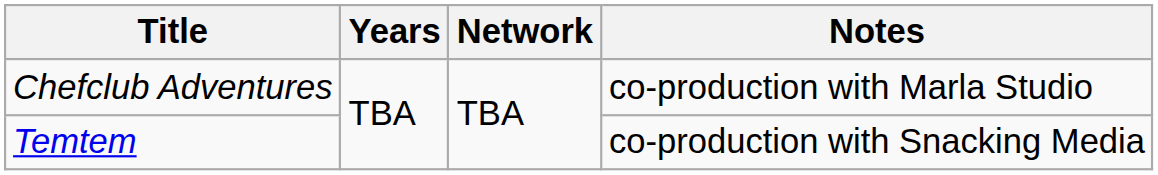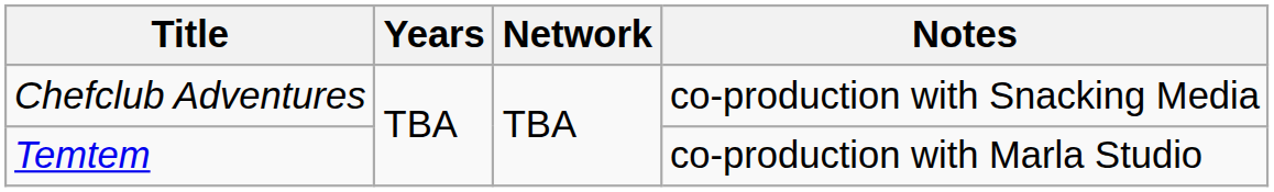Chefclub Adventures | Notes: co-production with Marla Studio -> co-production with Snacking Media
Temtem | Notes: co-production with Snacking Media -> co-production with Marla Studio
